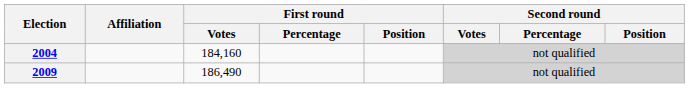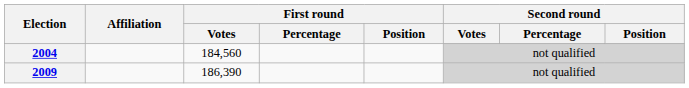2004 | First round / Votes: 184,160 -> 184,560
2009 | First round / Votes: 186,490 -> 186,390
